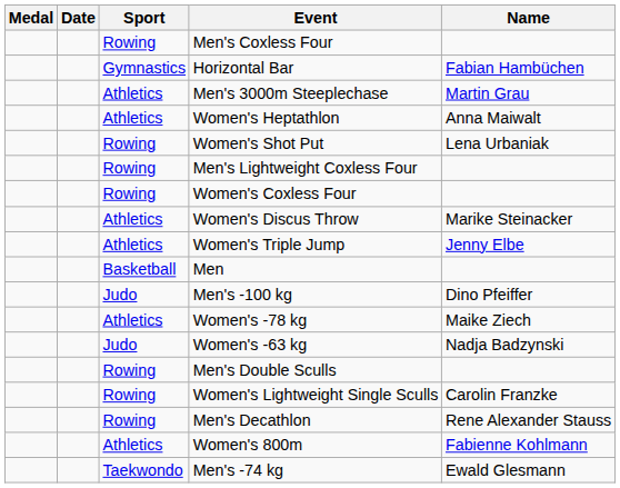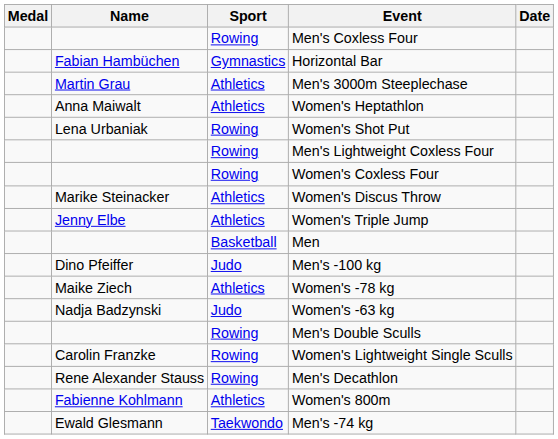columns swapped: Name <-> Date
